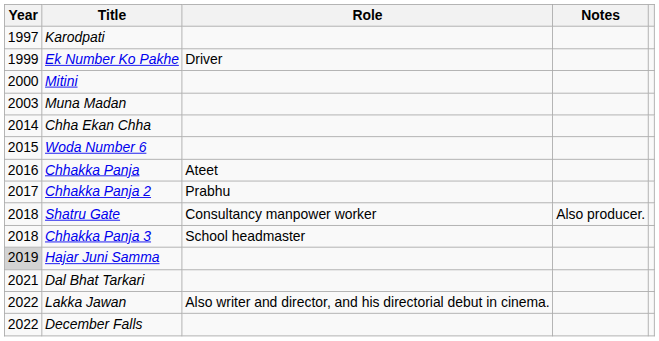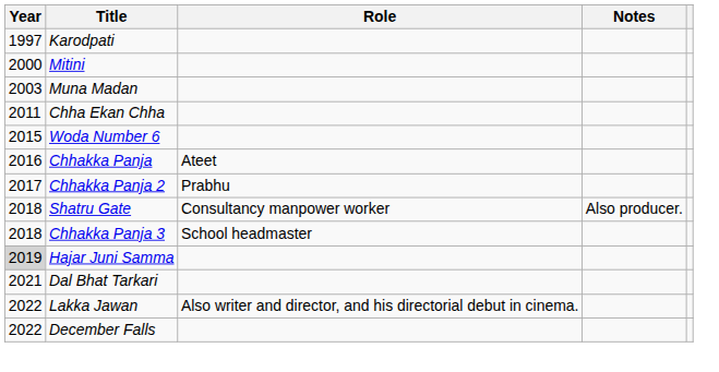- row: 1999 | Ek Number Ko Pakhe | Driver
Chha Ekan Chha | Year: 2014 -> 2011
